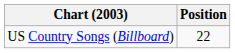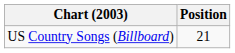US Country Songs (Billboard) | Position: 22 -> 21
